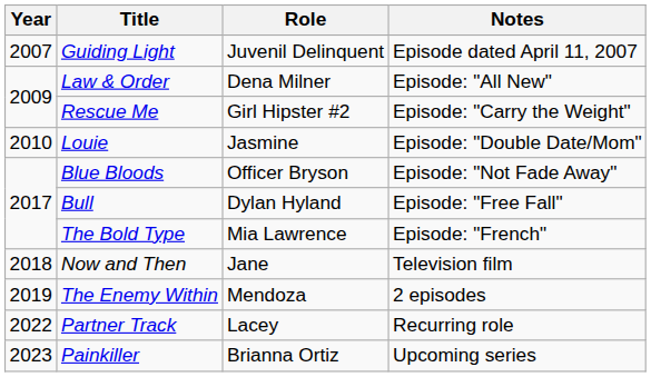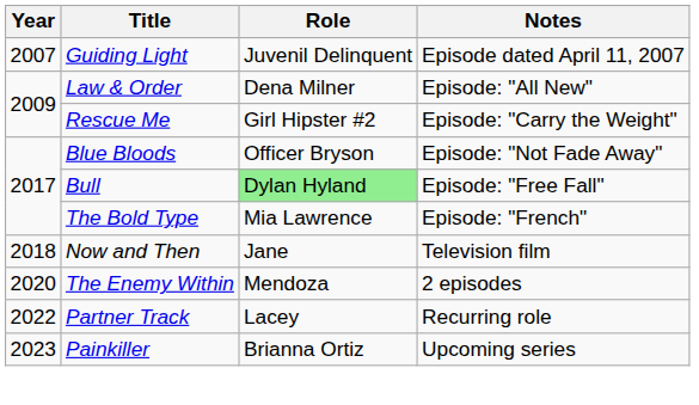- row: 2010 | Louie | Jasmine | Episode: "Double Date/Mom"
Bull | Role: no background -> lightgreen background
The Enemy Within | Year: 2019 -> 2020
